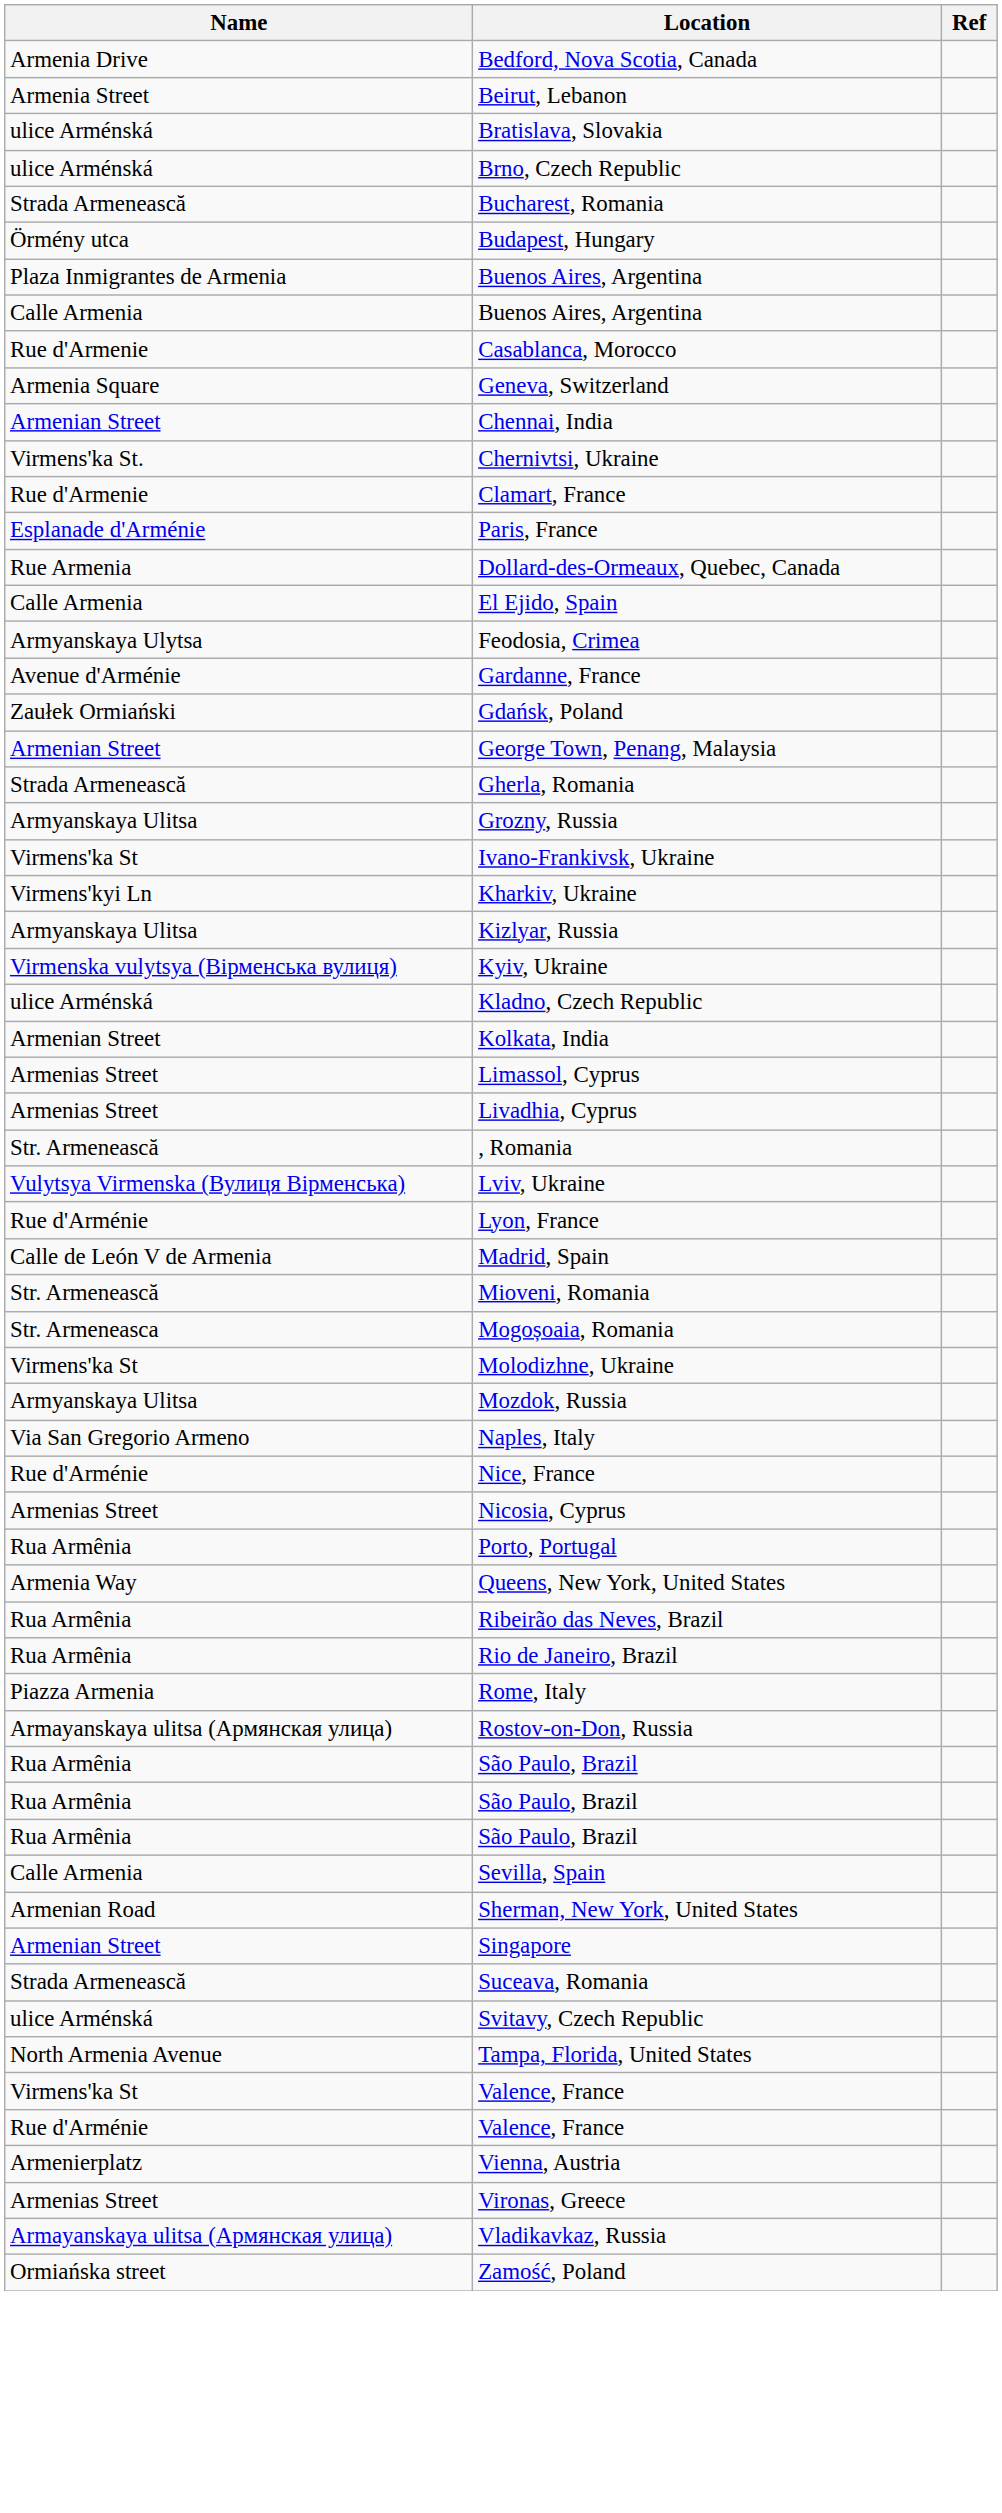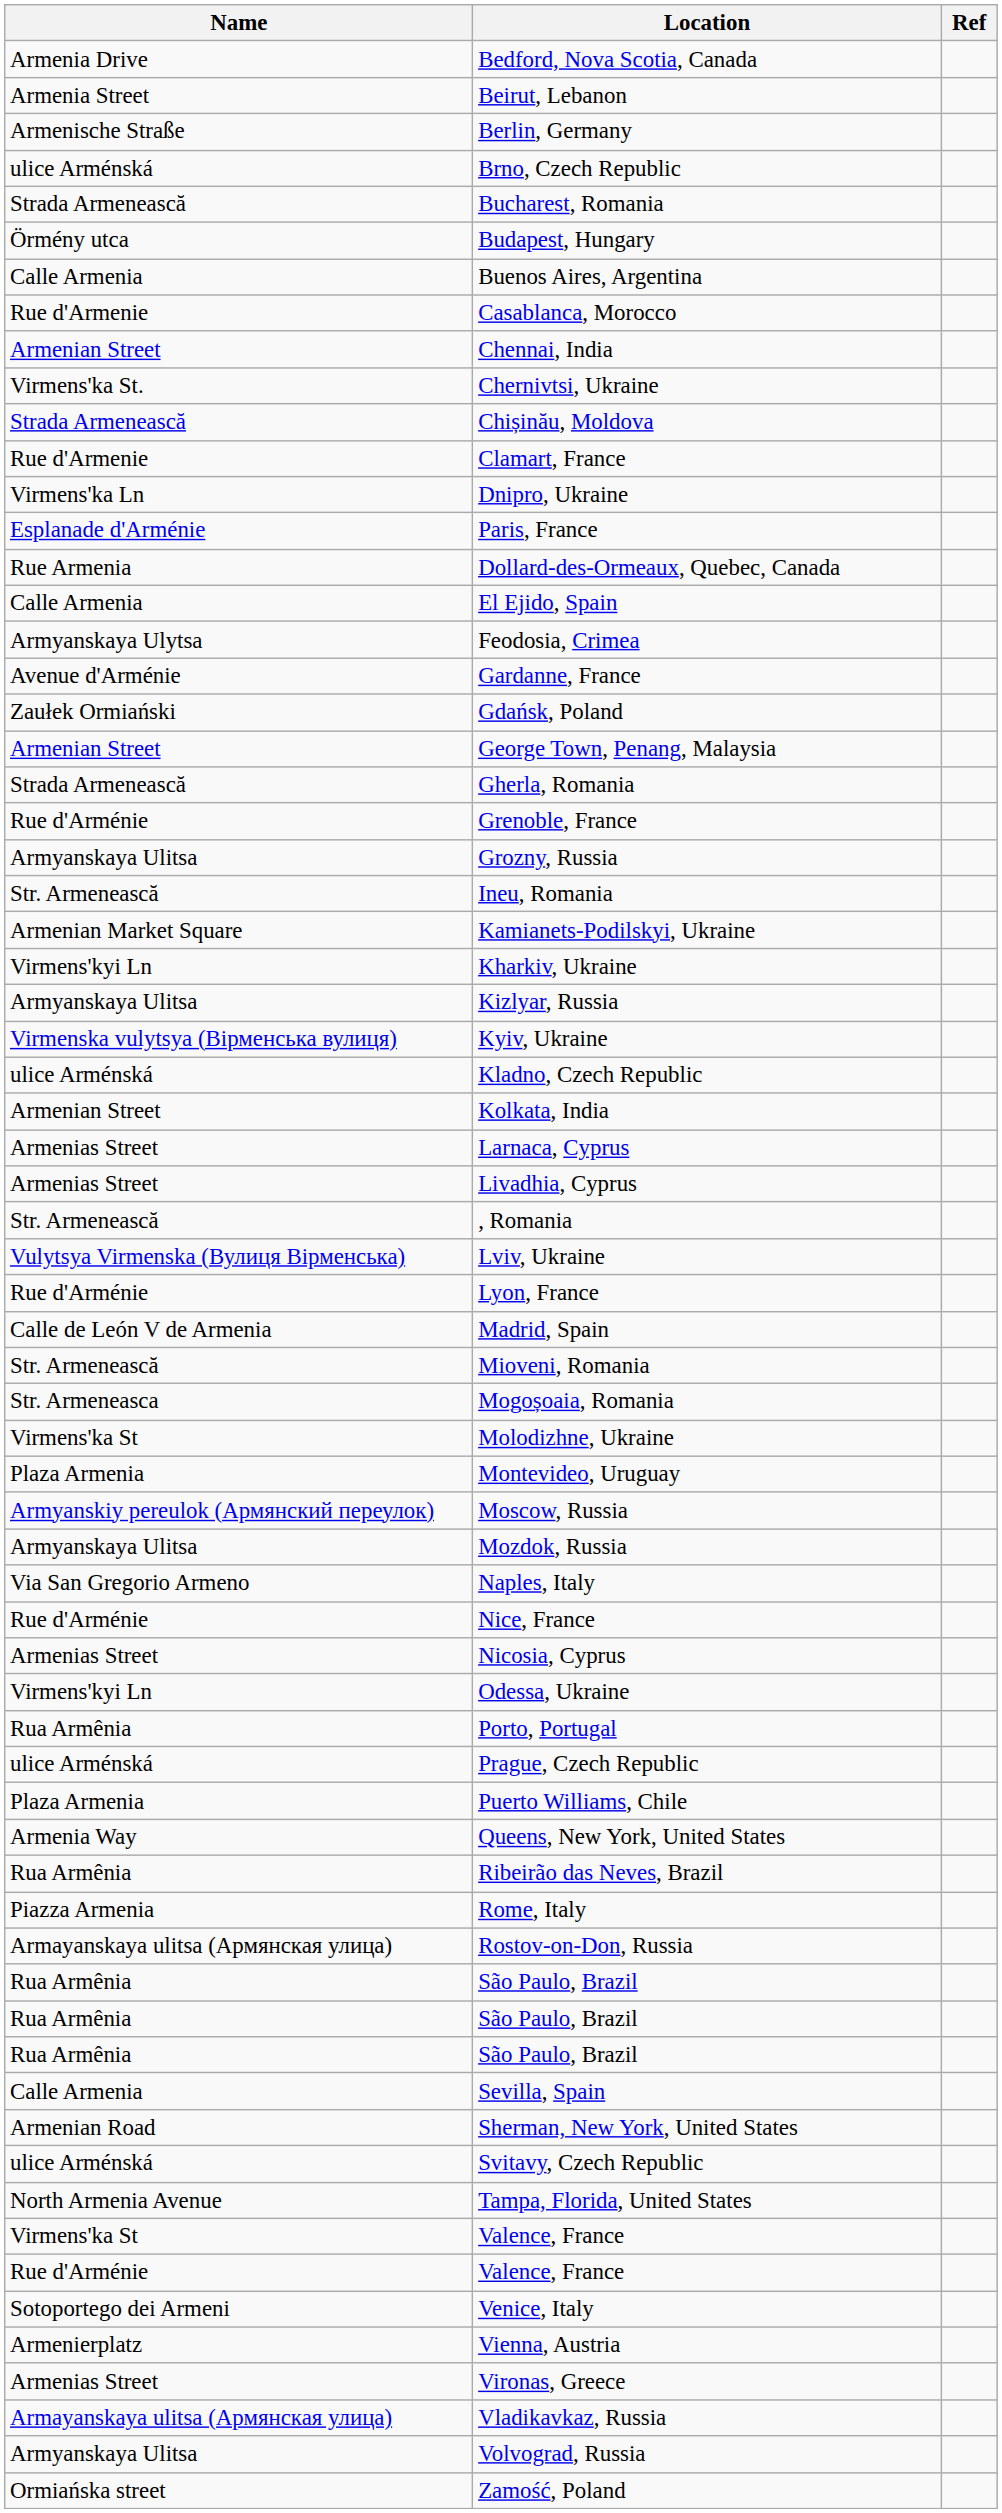+ row: Armenische Straße | Berlin, Germany
- row: ulice Arménská | Bratislava, Slovakia
- row: Plaza Inmigrantes de Armenia | Buenos Aires, Argentina
- row: Armenia Square | Geneva, Switzerland
+ row: Strada Armenească | Chișinău, Moldova
+ row: Virmens'ka Ln | Dnipro, Ukraine
+ row: Rue d'Arménie | Grenoble, France
+ row: Str. Armenească | Ineu, Romania
- row: Virmens'ka St | Ivano-Frankivsk, Ukraine
+ row: Armenian Market Square | Kamianets-Podilskyi, Ukraine
+ row: Armenias Street | Larnaca, Cyprus
- row: Armenias Street | Limassol, Cyprus
+ row: Plaza Armenia | Montevideo, Uruguay
+ row: Armyanskiy pereulok (Армянский переулок) | Moscow, Russia
+ row: Virmens'kyi Ln | Odessa, Ukraine
+ row: ulice Arménská | Prague, Czech Republic
+ row: Plaza Armenia | Puerto Williams, Chile
- row: Rua Armênia | Rio de Janeiro, Brazil
- row: Armenian Street | Singapore
- row: Strada Armenească | Suceava, Romania
+ row: Sotoportego dei Armeni | Venice, Italy
+ row: Armyanskaya Ulitsa | Volvograd, Russia
